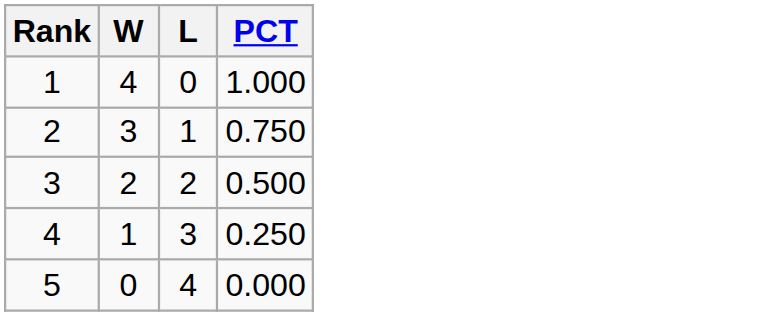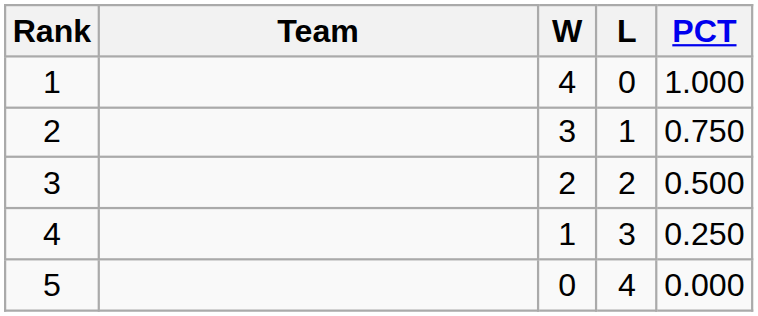+ column: Team
